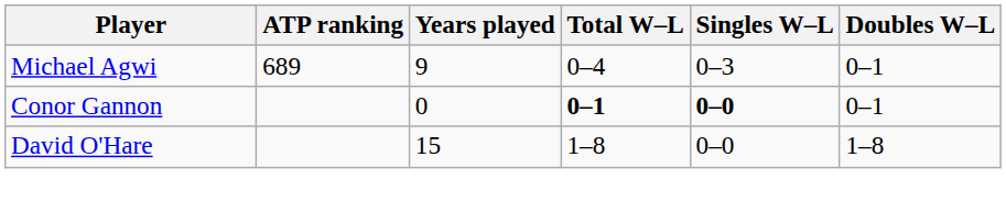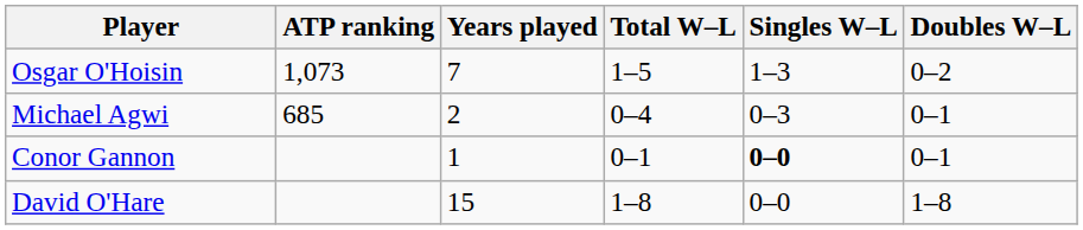+ row: Osgar O'Hoisin | 1,073 | 7 | 1–5 | 1–3 | 0–2
Michael Agwi | ATP ranking: 689 -> 685
Michael Agwi | Years played: 9 -> 2
Conor Gannon | Years played: 0 -> 1
Conor Gannon | Total W–L: bold -> normal
